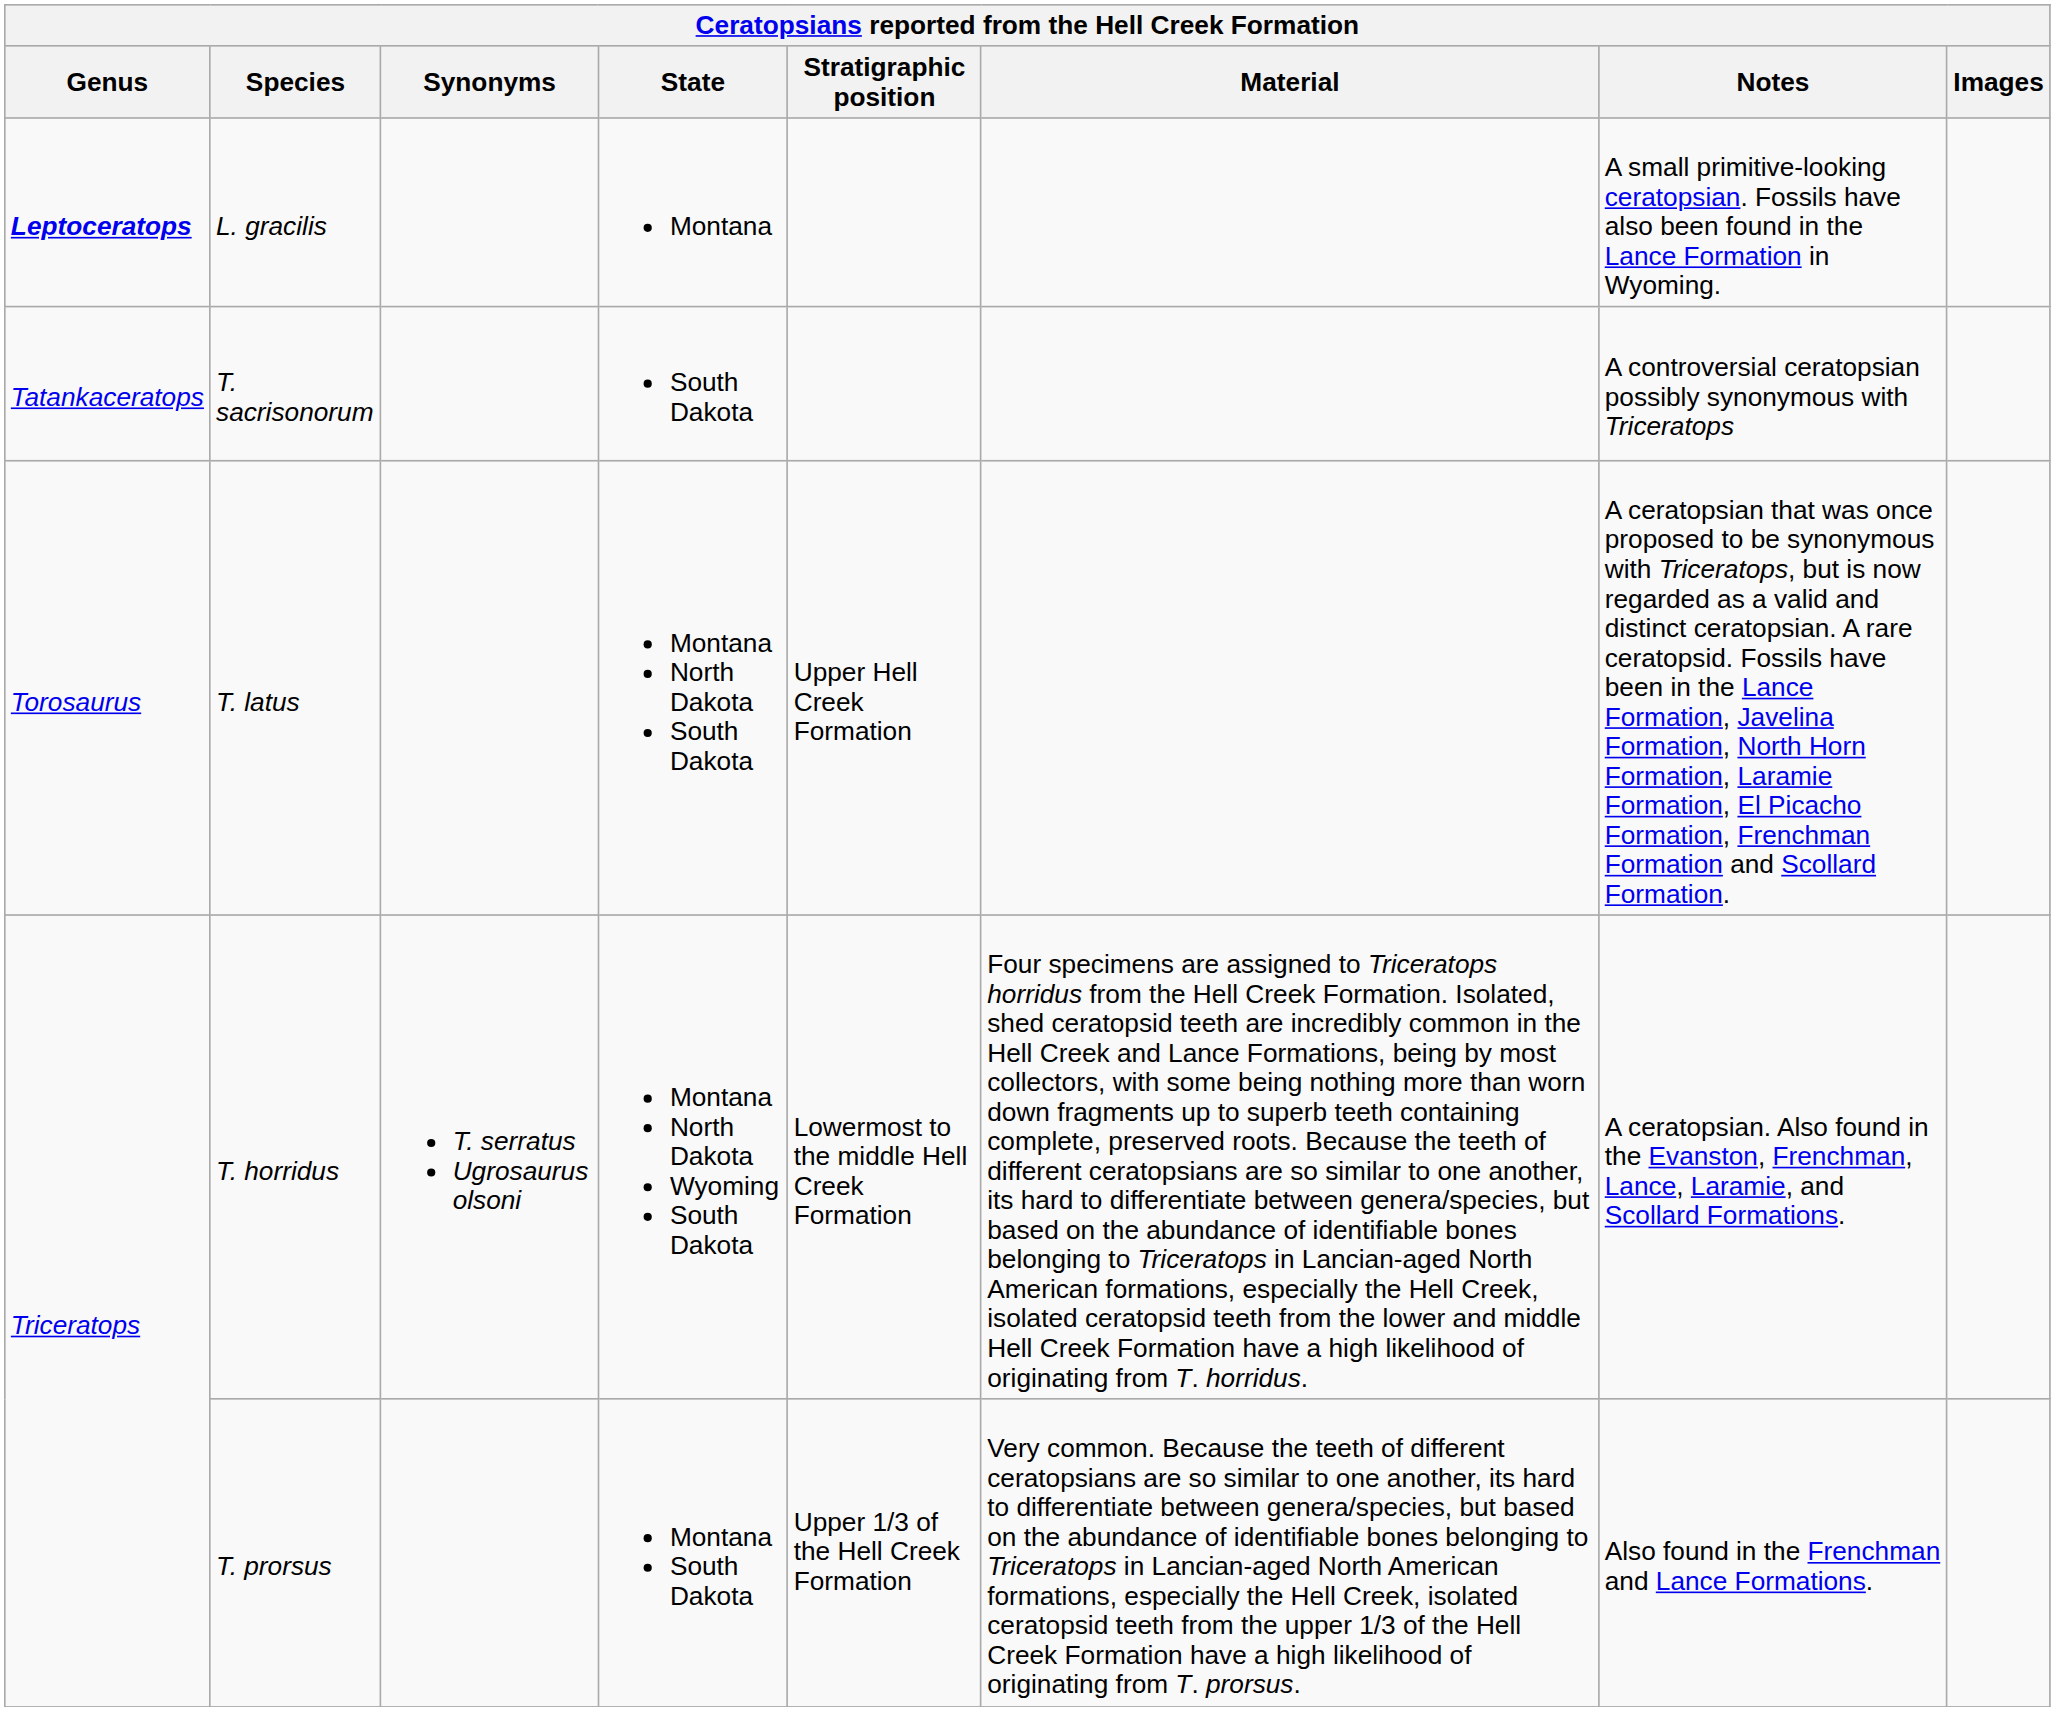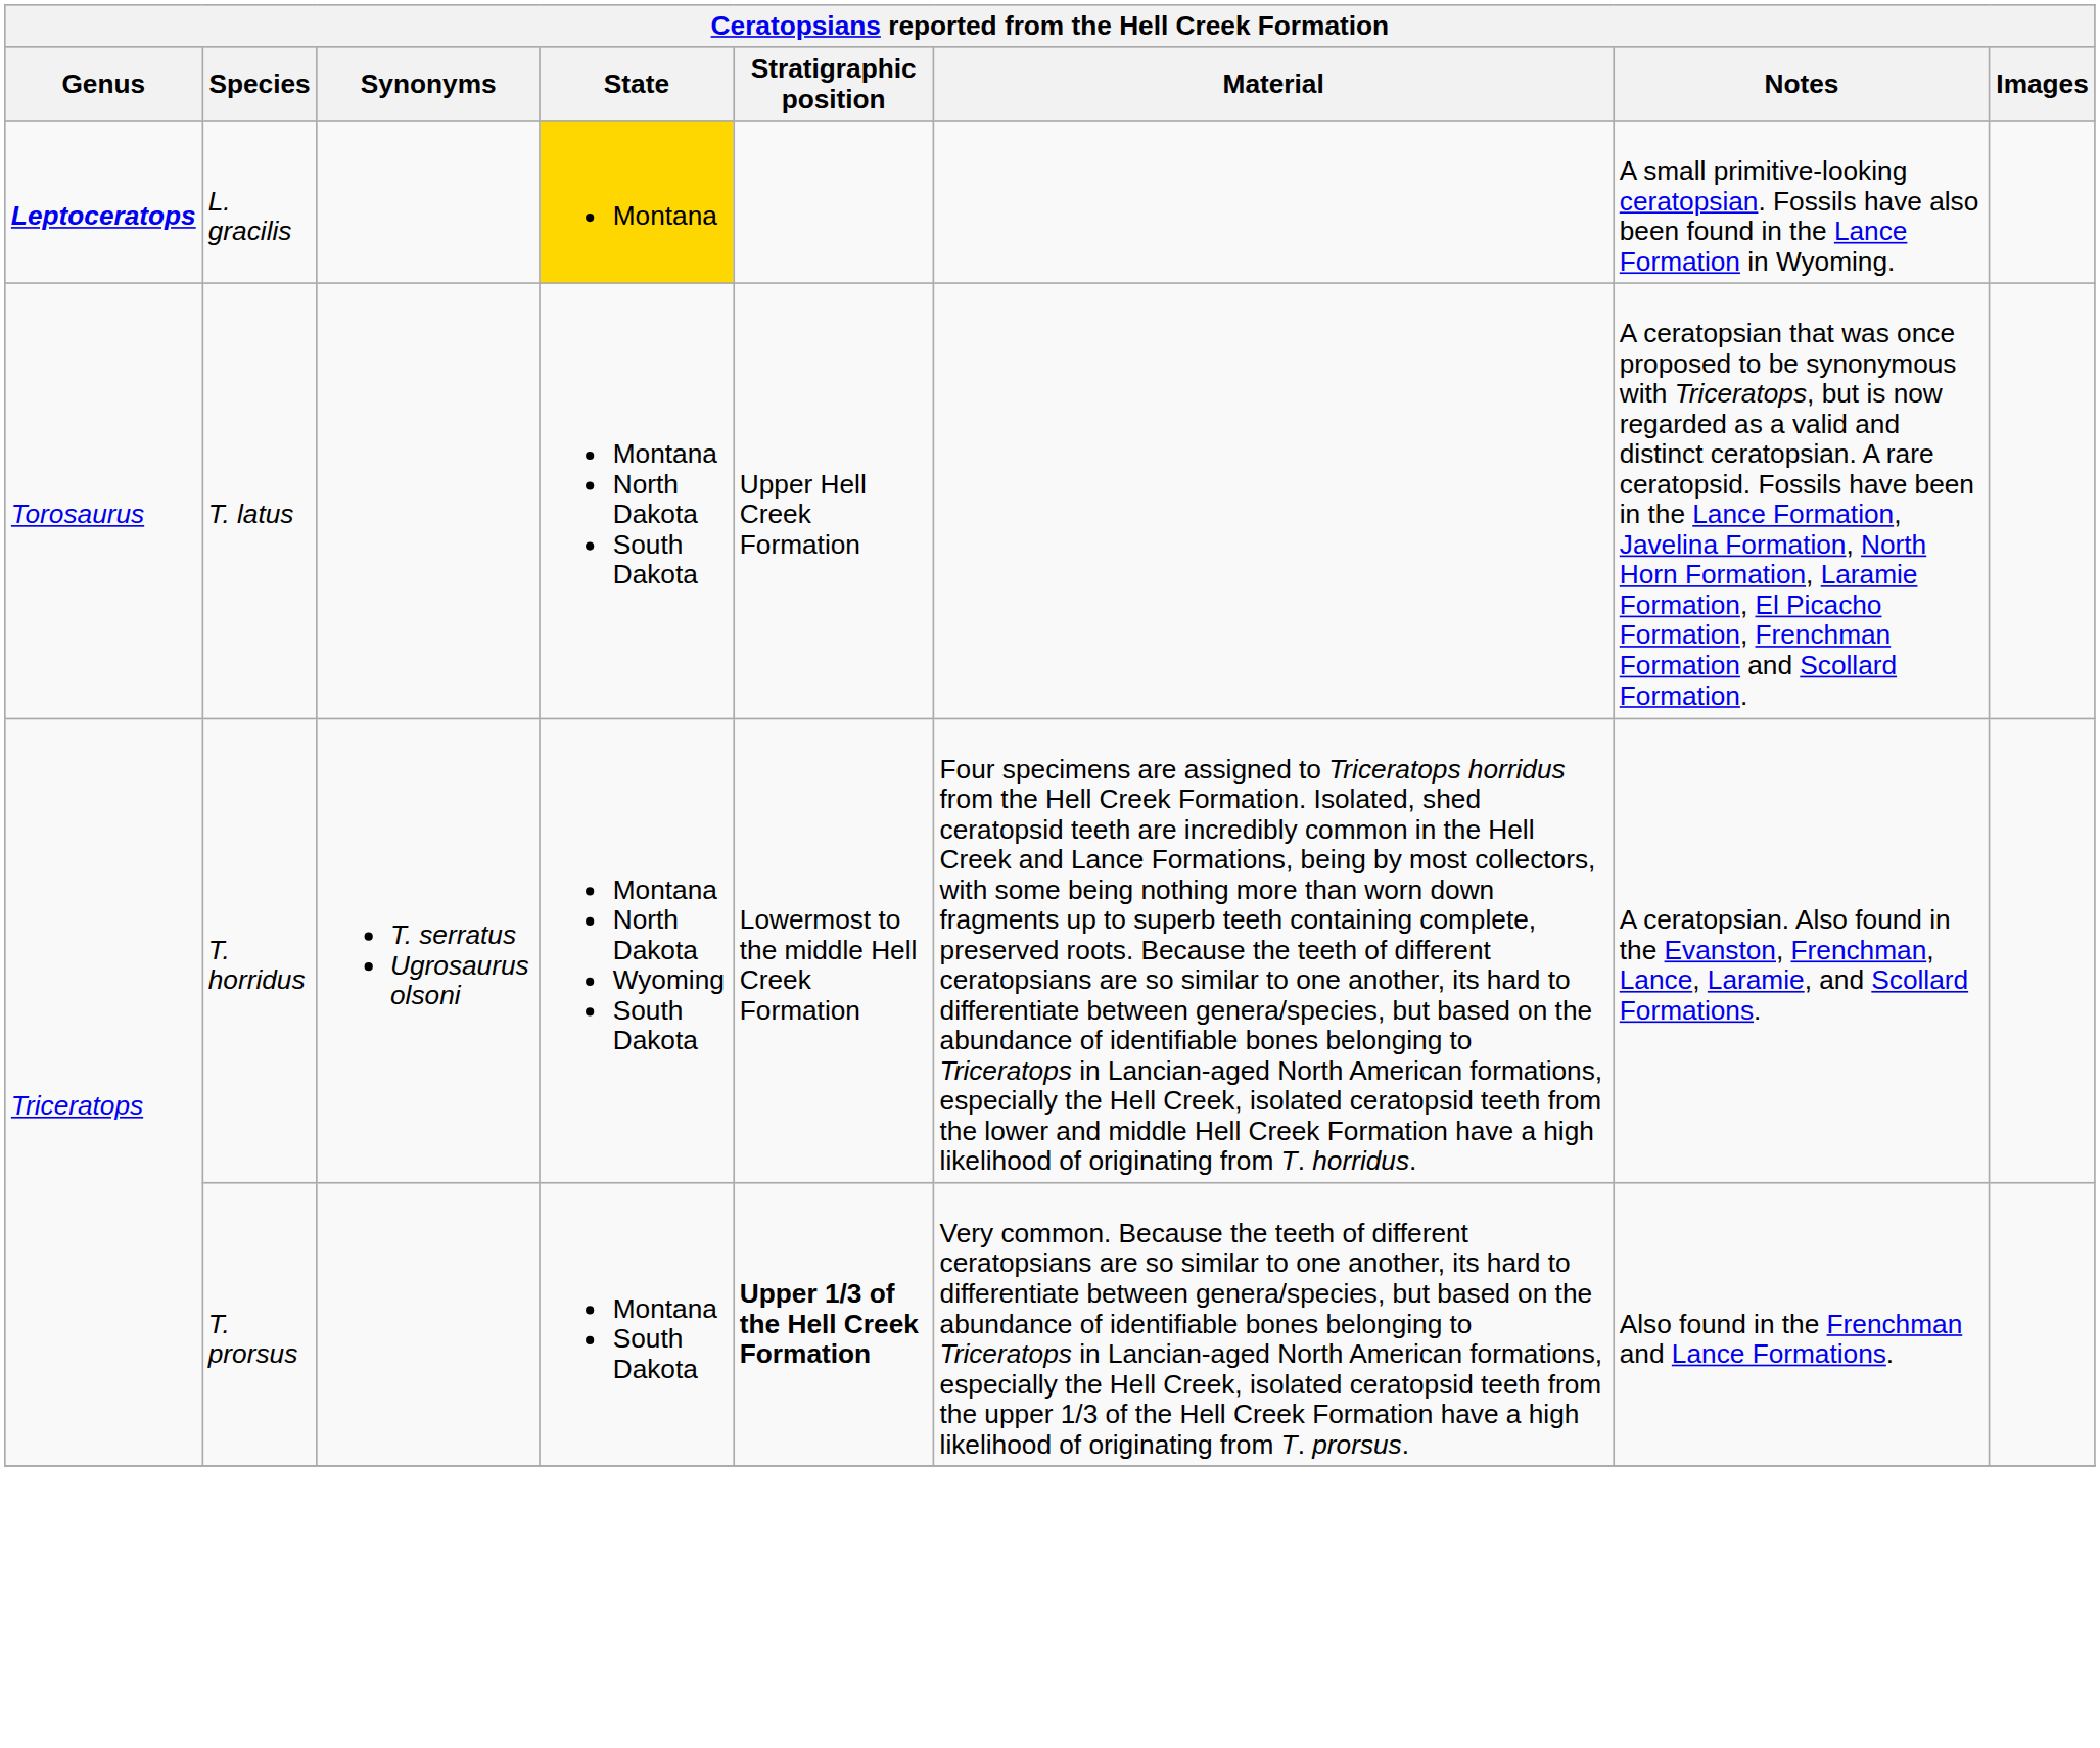L. gracilis | State: no background -> gold background
- row: Tatankaceratops | T. sacrisonorum | South Dakota | A controversial ceratopsian possibly synonymous with Triceratops
T. prorsus | Stratigraphic position: normal -> bold
